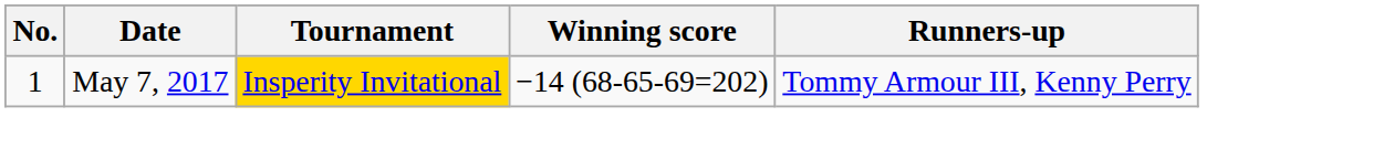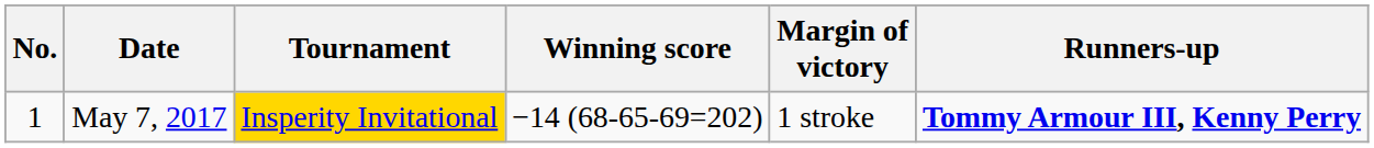+ column: Margin of victory | 1 stroke
May 7, 2017 | Runners-up: normal -> bold
